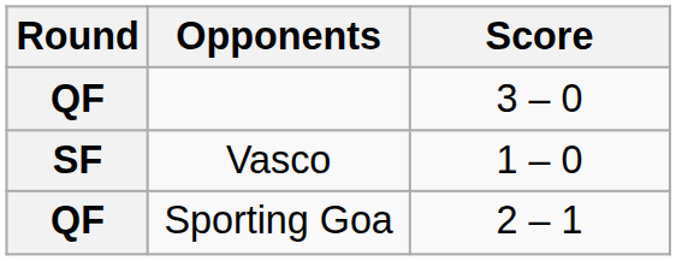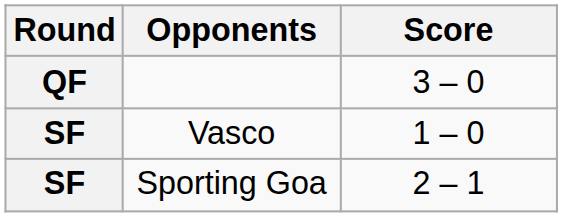Sporting Goa | Round: QF -> SF
